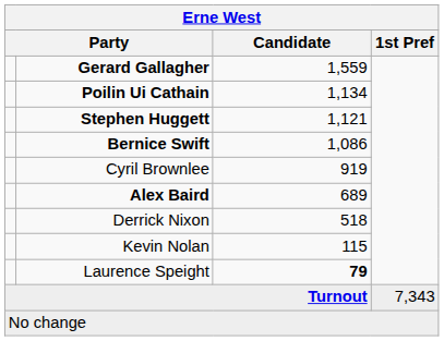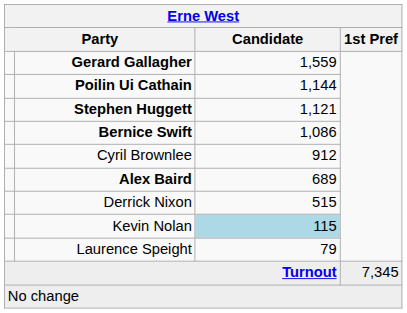Poilin Ui Cathain | Candidate: 1,134 -> 1,144
Cyril Brownlee | Candidate: 919 -> 912
Derrick Nixon | Candidate: 518 -> 515
Kevin Nolan | Candidate: no background -> lightblue background
Laurence Speight | Candidate: bold -> normal
Turnout | 1st Pref: 7,343 -> 7,345
